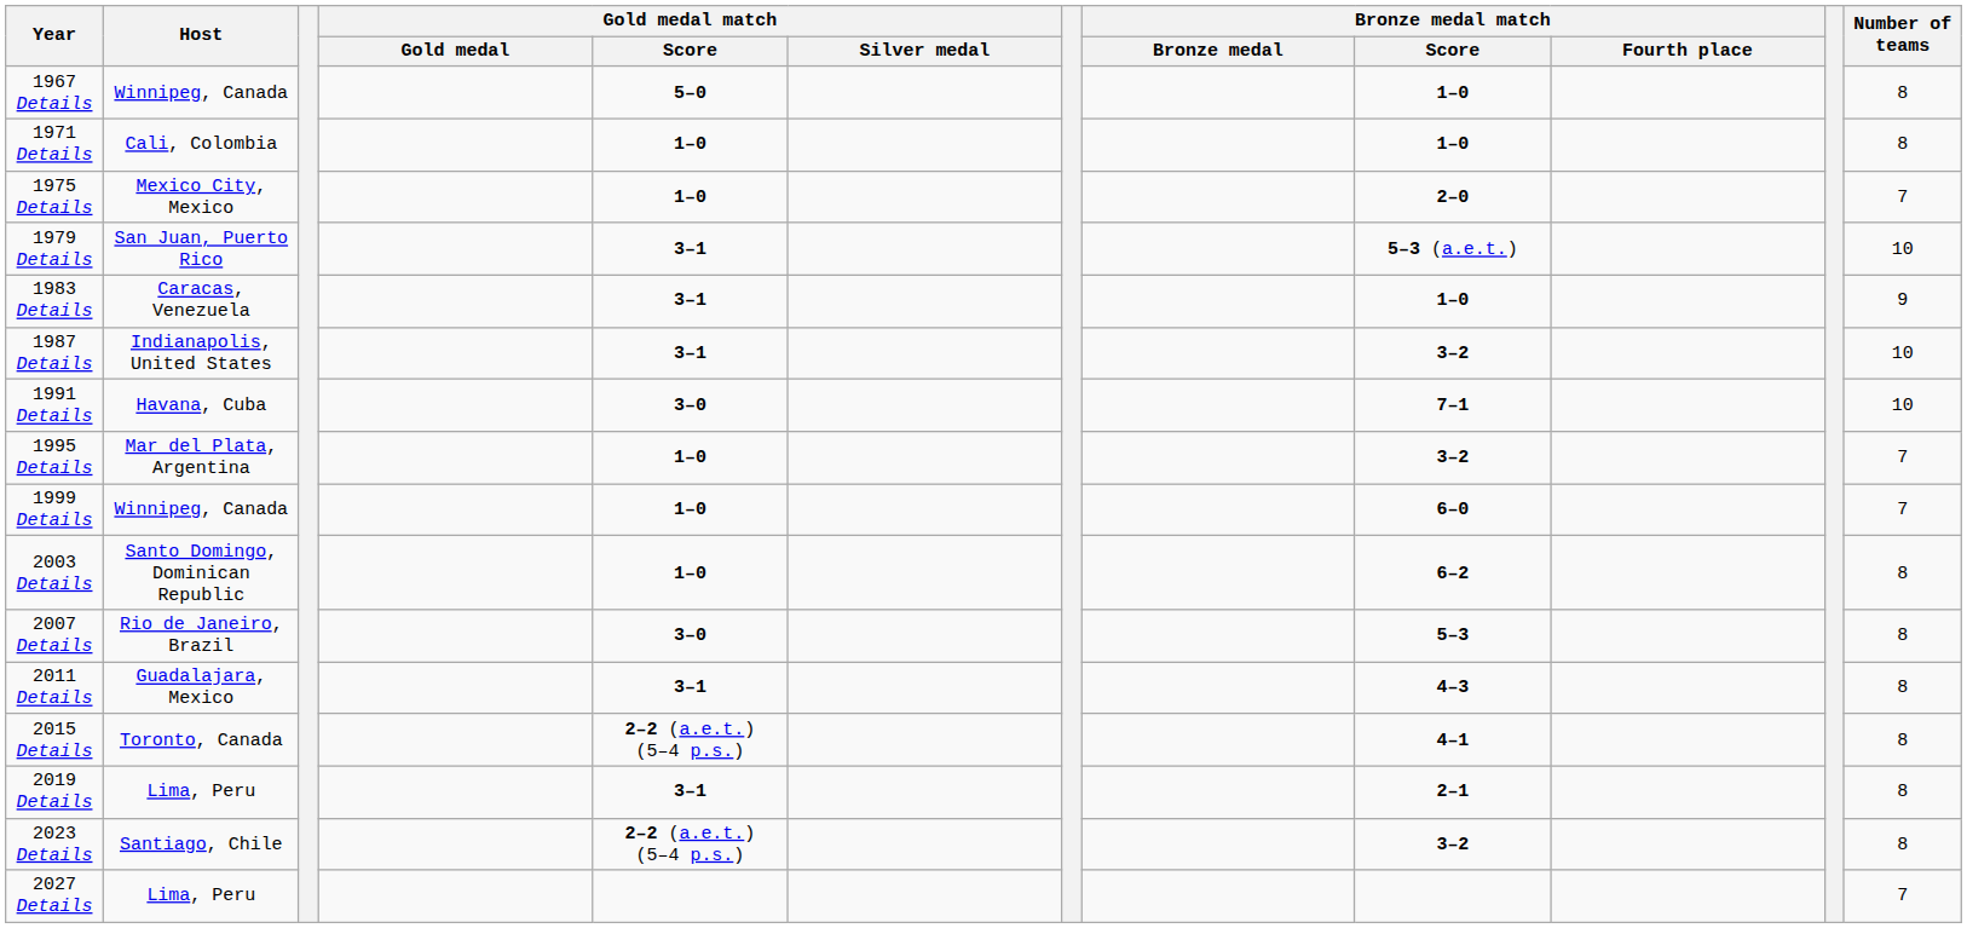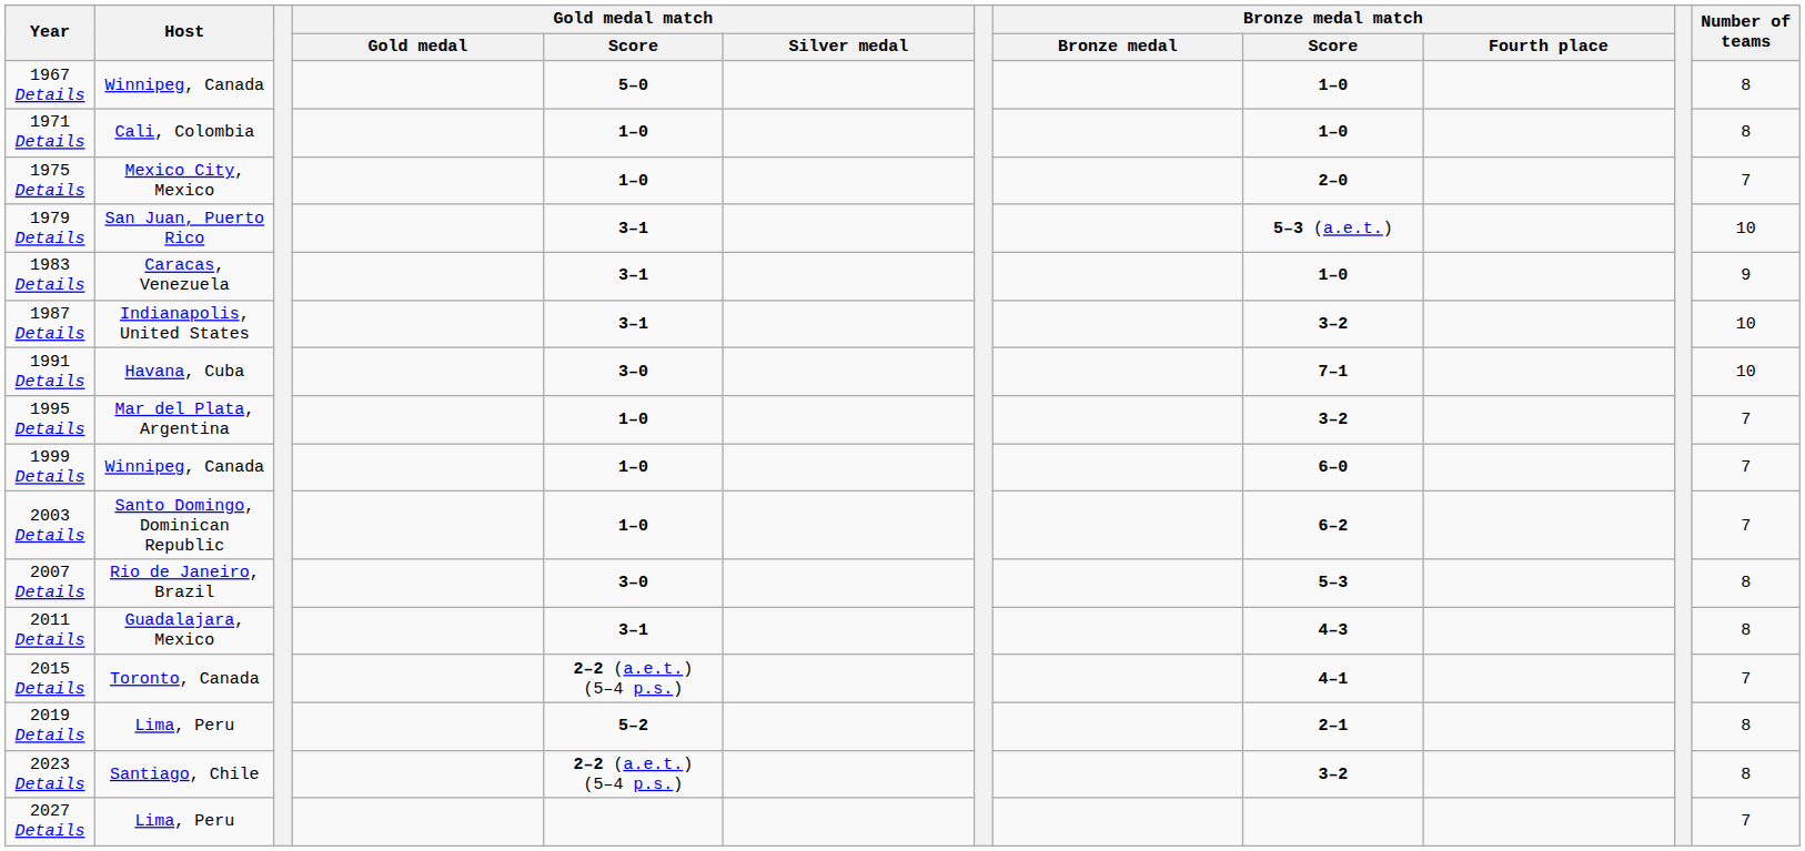2003 Details | Number of teams: 8 -> 7
2015 Details | Number of teams: 8 -> 7
2019 Details | Gold medal match / Score: 3–1 -> 5–2
